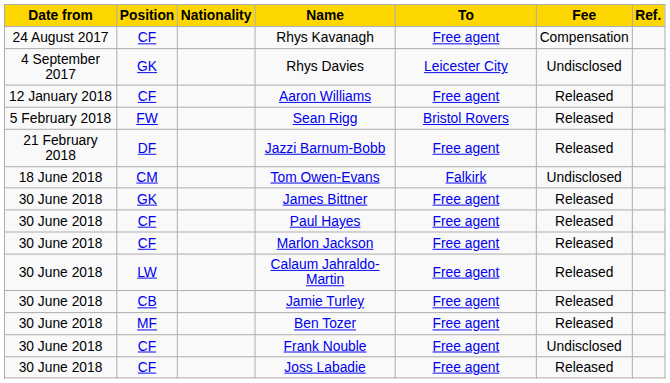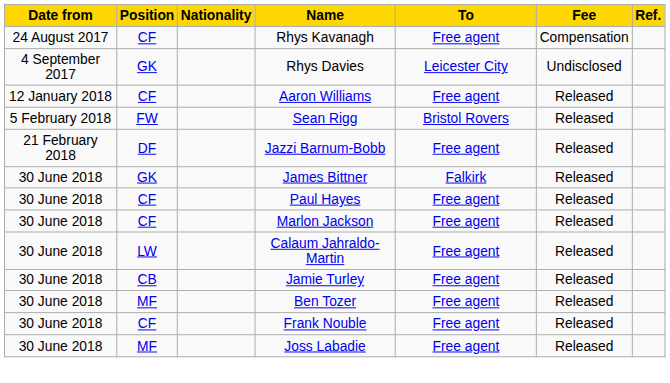- row: 18 June 2018 | CM | Tom Owen-Evans | Falkirk | Undisclosed
James Bittner | To: Free agent -> Falkirk
Frank Nouble | Fee: Undisclosed -> Released
Joss Labadie | Position: CF -> MF
